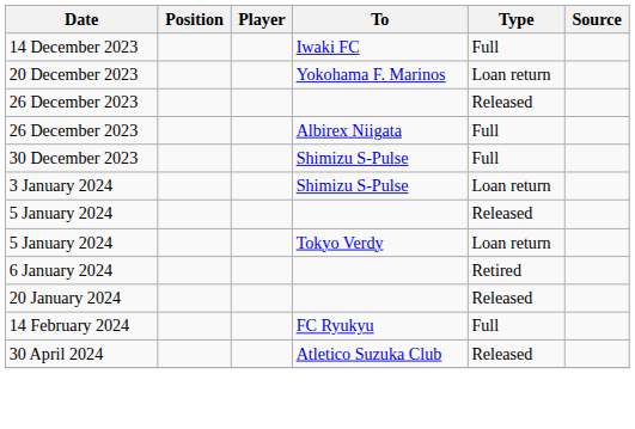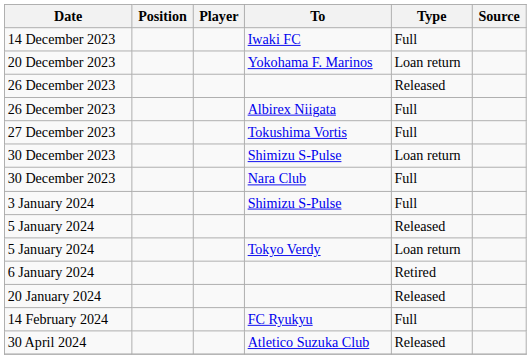+ row: 27 December 2023 | Tokushima Vortis | Full
30 December 2023 / Shimizu S-Pulse | Type: Full -> Loan return
+ row: 30 December 2023 | Nara Club | Full
3 January 2024 | Type: Loan return -> Full
